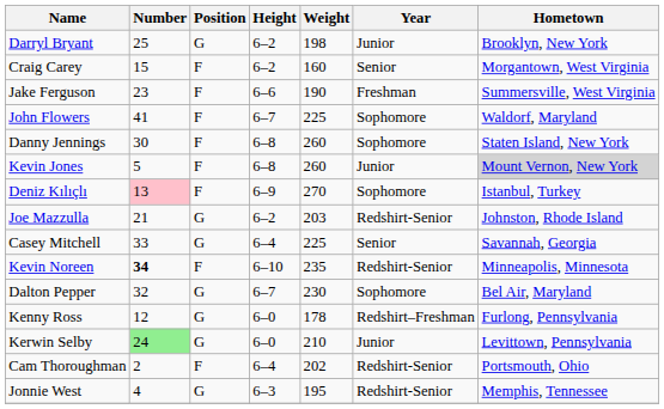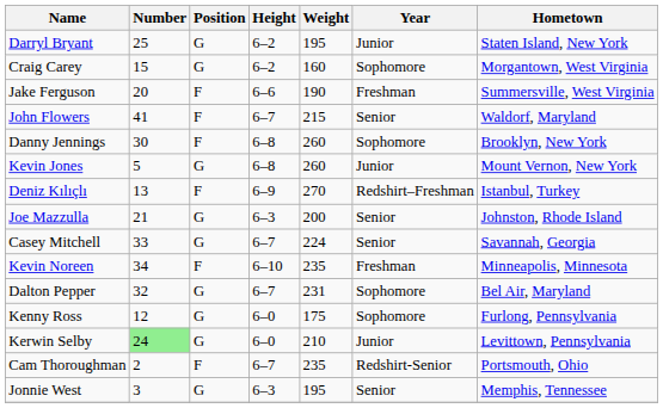Darryl Bryant | Weight: 198 -> 195
Darryl Bryant | Hometown: Brooklyn, New York -> Staten Island, New York
Craig Carey | Position: F -> G
Craig Carey | Year: Senior -> Sophomore
Jake Ferguson | Number: 23 -> 20
John Flowers | Weight: 225 -> 215
John Flowers | Year: Sophomore -> Senior
Danny Jennings | Hometown: Staten Island, New York -> Brooklyn, New York
Kevin Jones | Position: F -> G
Kevin Jones | Hometown: lightgrey background -> no background
Deniz Kılıçlı | Number: pink background -> no background
Deniz Kılıçlı | Year: Sophomore -> Redshirt–Freshman
Joe Mazzulla | Height: 6–2 -> 6–3
Joe Mazzulla | Weight: 203 -> 200
Joe Mazzulla | Year: Redshirt-Senior -> Senior
Casey Mitchell | Height: 6–4 -> 6–7
Casey Mitchell | Weight: 225 -> 224
Kevin Noreen | Number: bold -> normal
Kevin Noreen | Year: Redshirt-Senior -> Freshman
Dalton Pepper | Weight: 230 -> 231
Kenny Ross | Weight: 178 -> 175
Kenny Ross | Year: Redshirt–Freshman -> Sophomore
Cam Thoroughman | Height: 6–4 -> 6–7
Cam Thoroughman | Weight: 202 -> 235
Jonnie West | Number: 4 -> 3
Jonnie West | Year: Redshirt-Senior -> Senior
